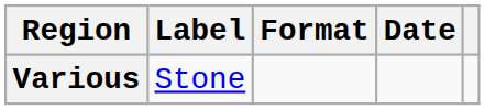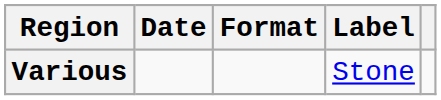columns swapped: Date <-> Label
